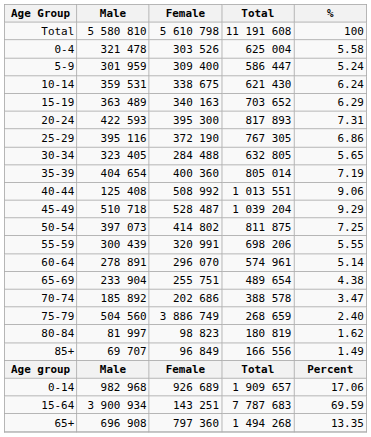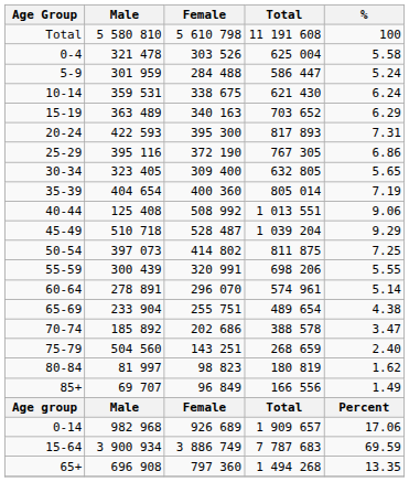5-9 | Female: 309 400 -> 284 488
30-34 | Female: 284 488 -> 309 400
75-79 | Female: 3 886 749 -> 143 251
15-64 | Female: 143 251 -> 3 886 749
